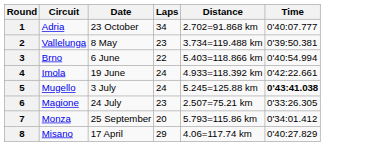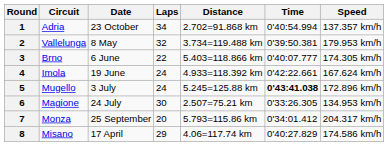+ column: Speed | 137.357 km/h | 179.953 km/h | 174.305 km/h | 167.624 km/h | 172.896 km/h | 134.953 km/h | 204.317 km/h | 174.586 km/h
1 | Time: 0'40:07.777 -> 0'40:54.994
2 | Laps: 23 -> 32
3 | Time: 0'40:54.994 -> 0'40:07.777
6 | Laps: 23 -> 30
